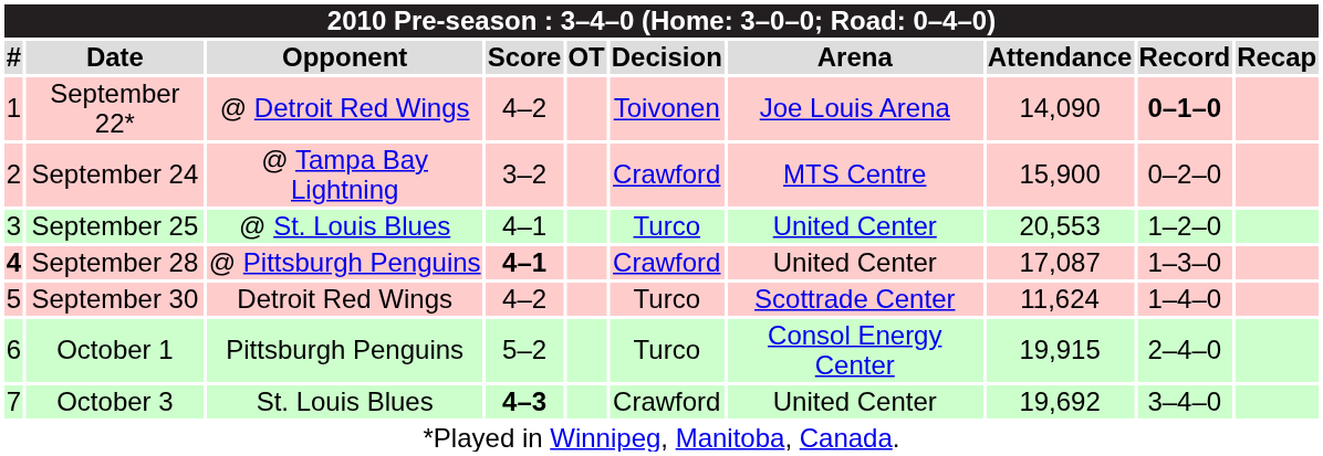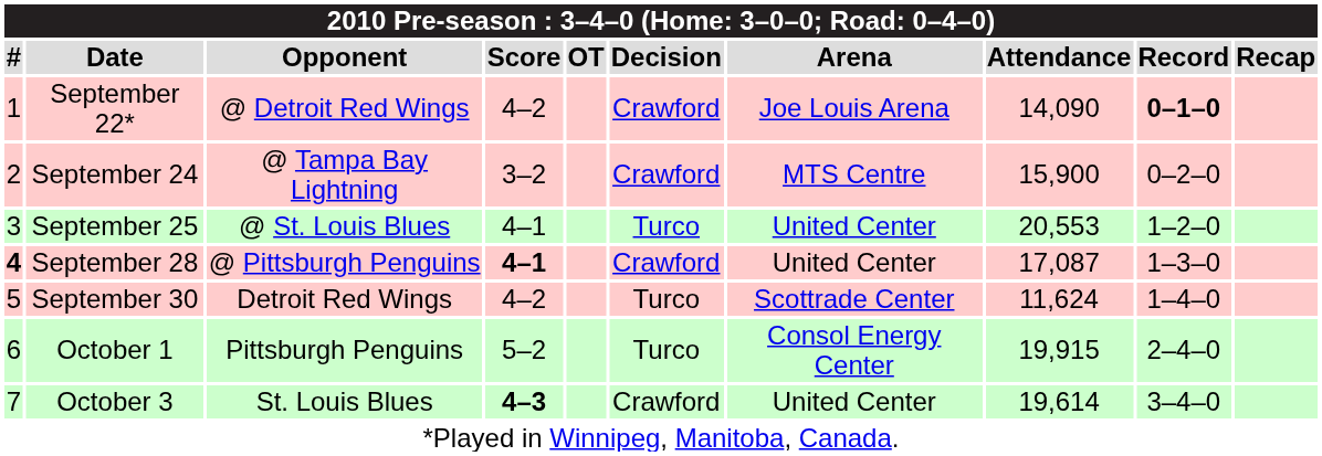September 22* | Decision: Toivonen -> Crawford
October 3 | Attendance: 19,692 -> 19,614
